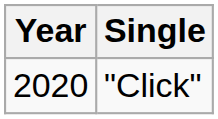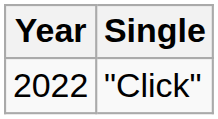"Click" | Year: 2020 -> 2022
